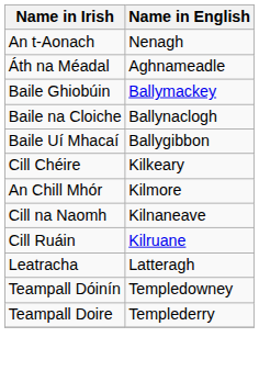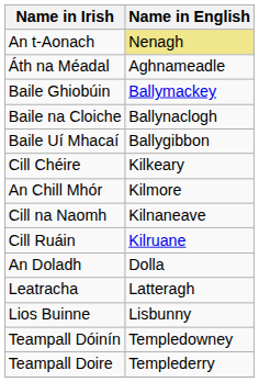An t-Aonach | Name in English: no background -> khaki background
+ row: An Doladh | Dolla
+ row: Lios Buinne | Lisbunny
